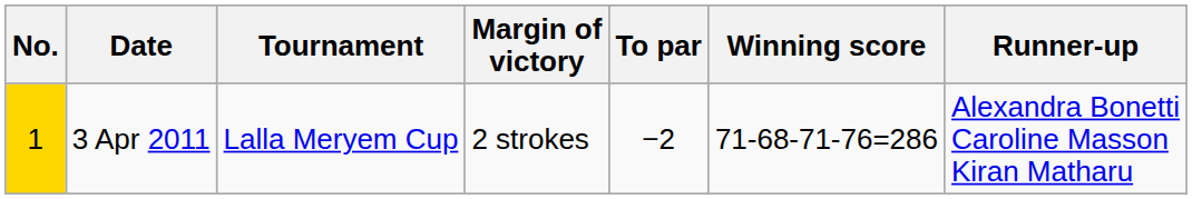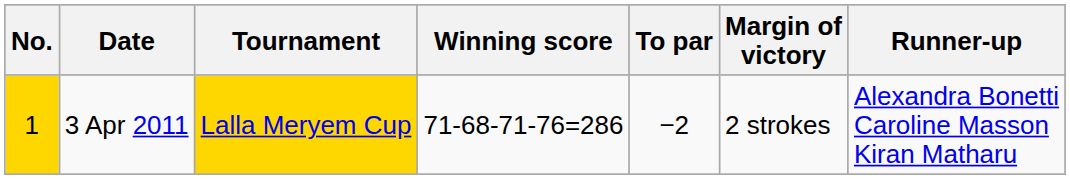columns swapped: Winning score <-> Margin of victory
3 Apr 2011 | Tournament: no background -> gold background
